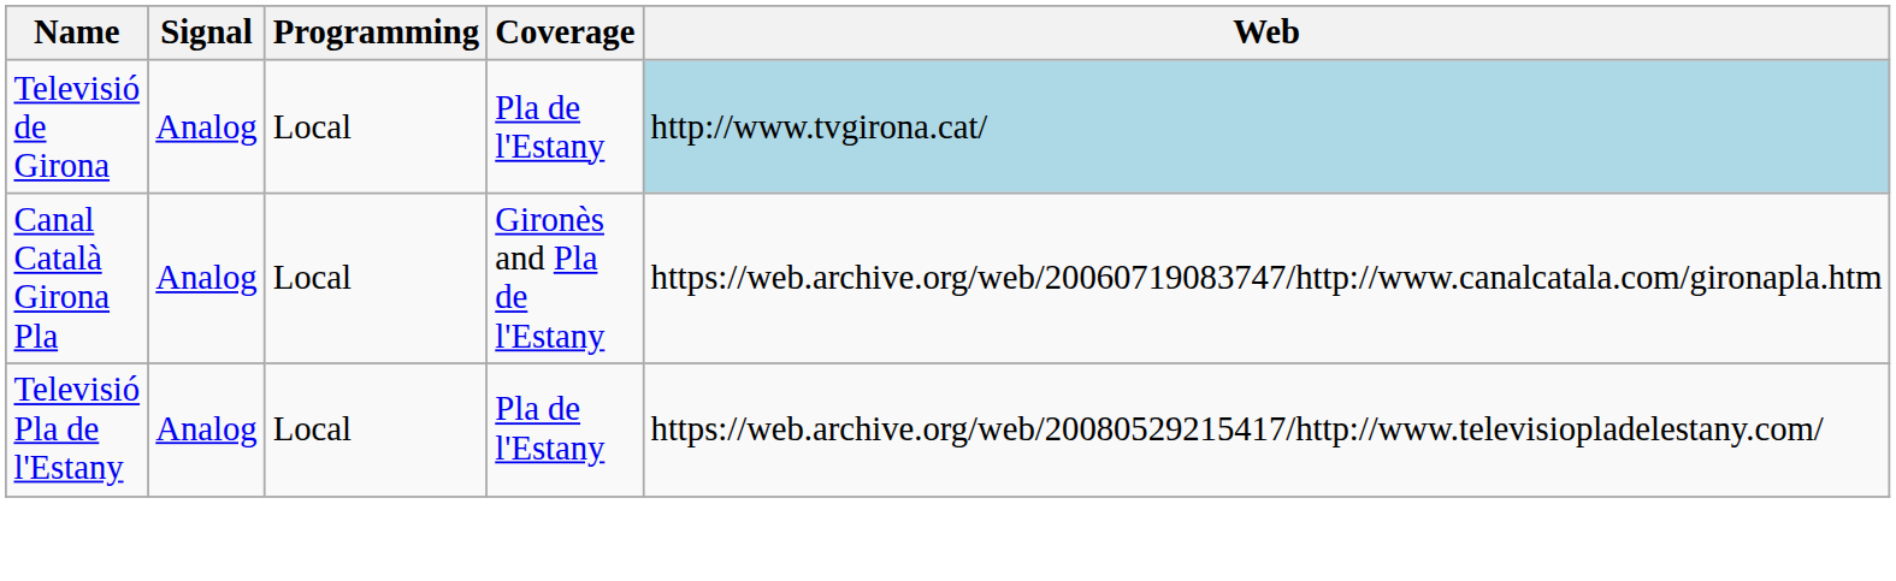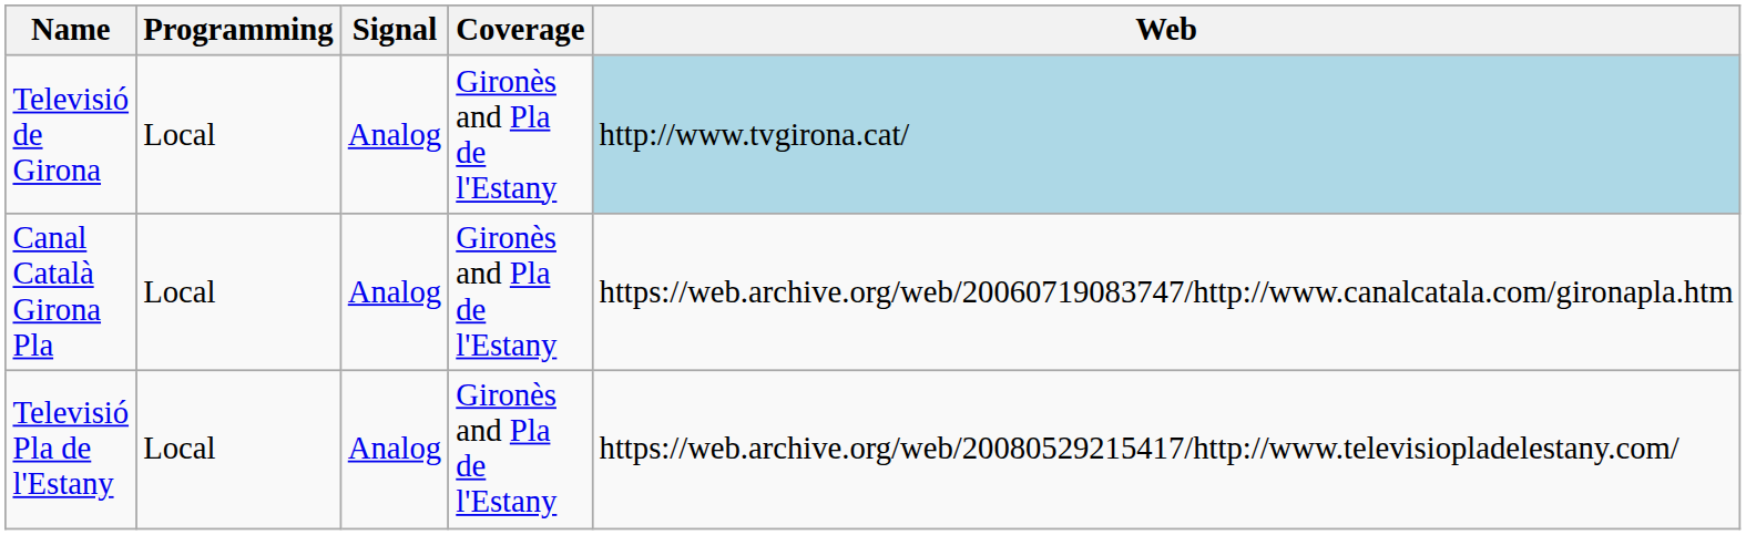columns swapped: Programming <-> Signal
Televisió de Girona | Coverage: Pla de l'Estany -> Gironès and Pla de l'Estany
Televisió Pla de l'Estany | Coverage: Pla de l'Estany -> Gironès and Pla de l'Estany
